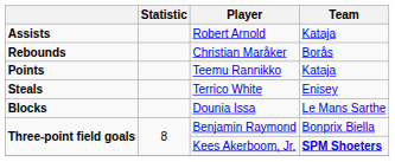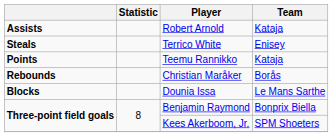rows swapped: Christian Maråker <-> Terrico White
Kees Akerboom, Jr. | Team: bold -> normal
